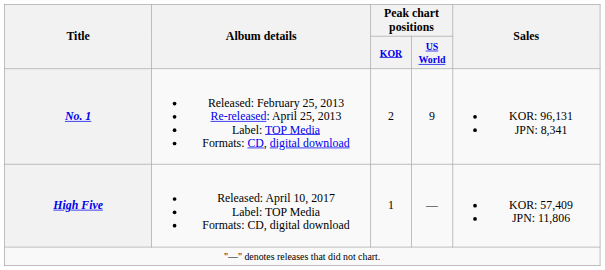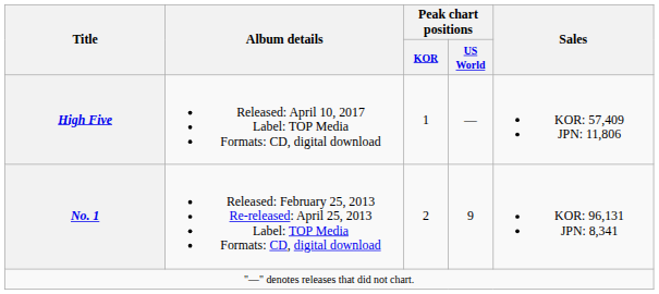rows swapped: No. 1 <-> High Five
